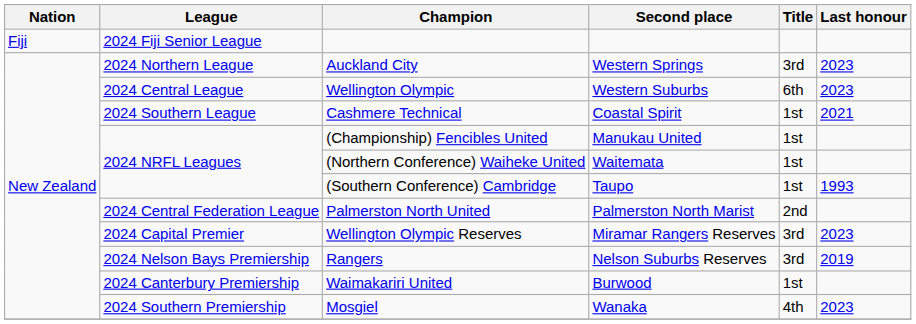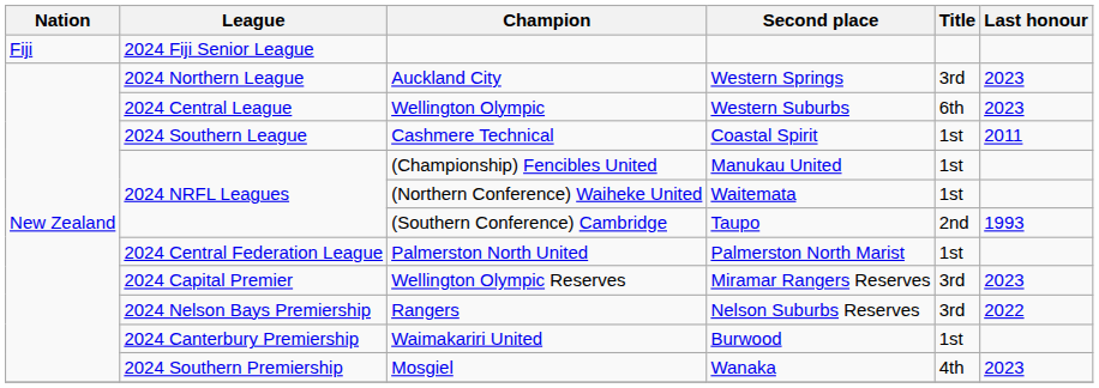Cashmere Technical | Last honour: 2021 -> 2011
(Southern Conference) Cambridge | Title: 1st -> 2nd
Palmerston North United | Title: 2nd -> 1st
Rangers | Last honour: 2019 -> 2022
